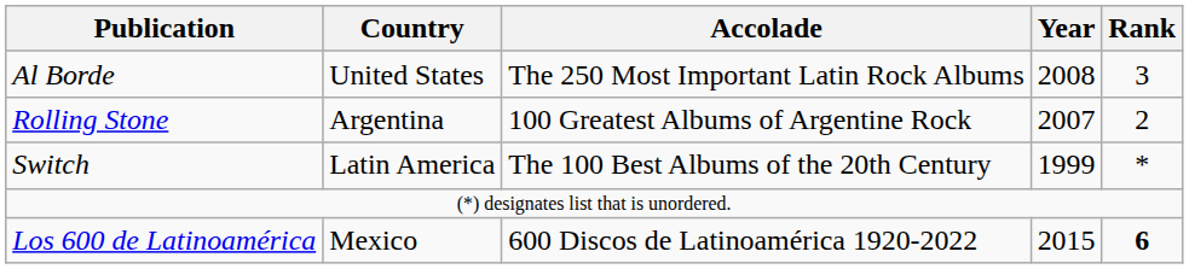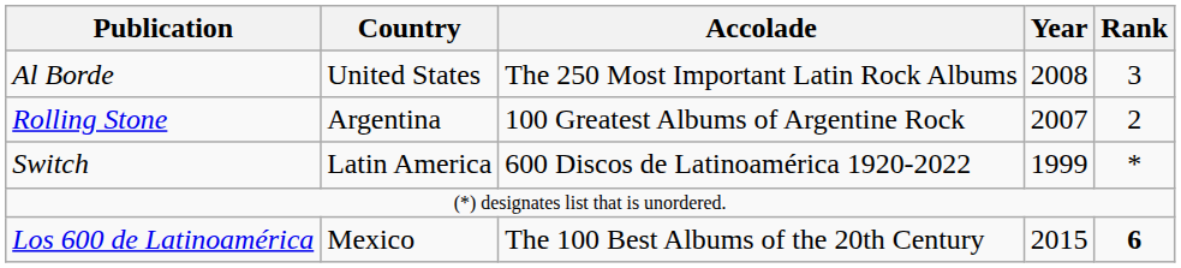Switch | Accolade: The 100 Best Albums of the 20th Century -> 600 Discos de Latinoamérica 1920-2022
Los 600 de Latinoamérica | Accolade: 600 Discos de Latinoamérica 1920-2022 -> The 100 Best Albums of the 20th Century
